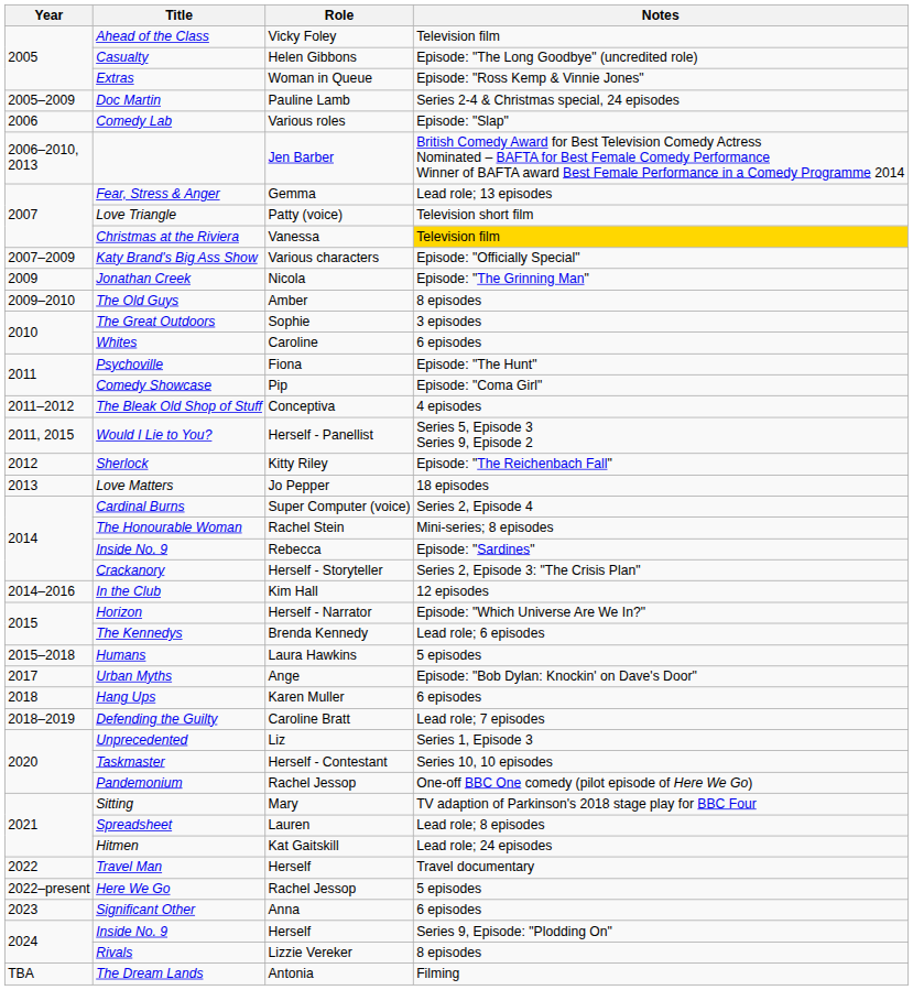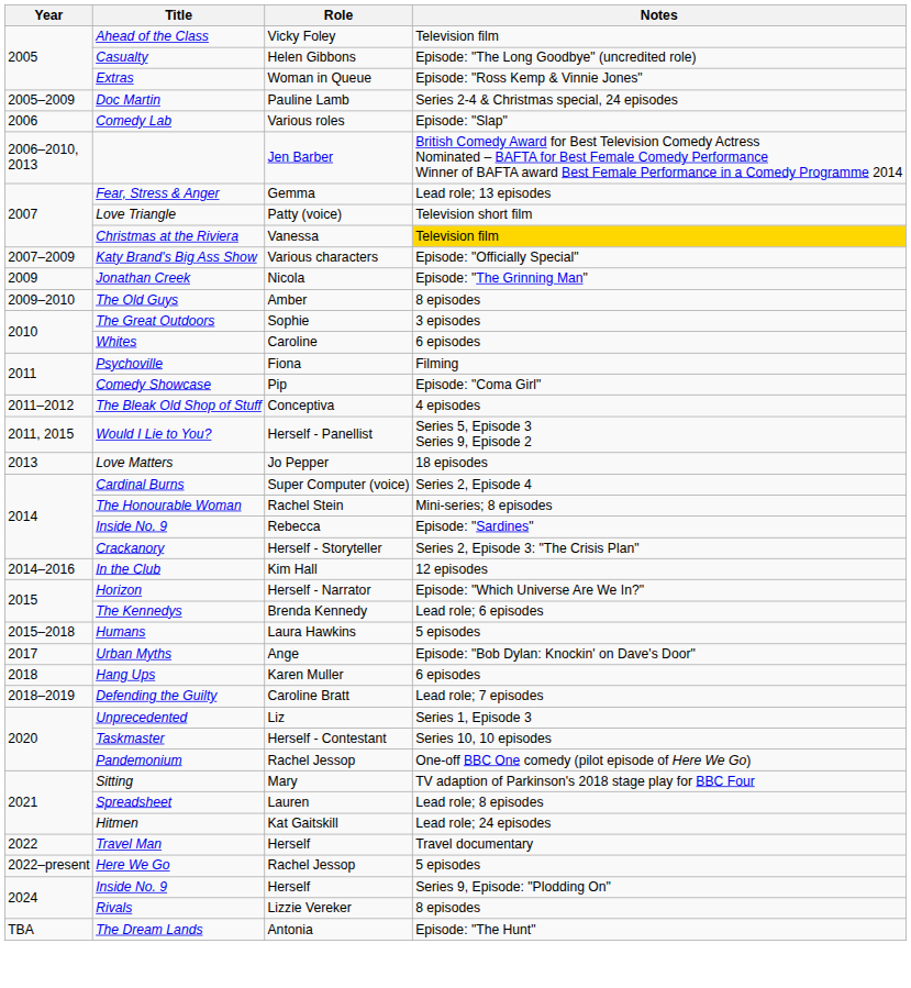Psychoville | Notes: Episode: "The Hunt" -> Filming
- row: 2012 | Sherlock | Kitty Riley | Episode: "The Reichenbach Fall"
- row: 2023 | Significant Other | Anna | 6 episodes
The Dream Lands | Notes: Filming -> Episode: "The Hunt"
